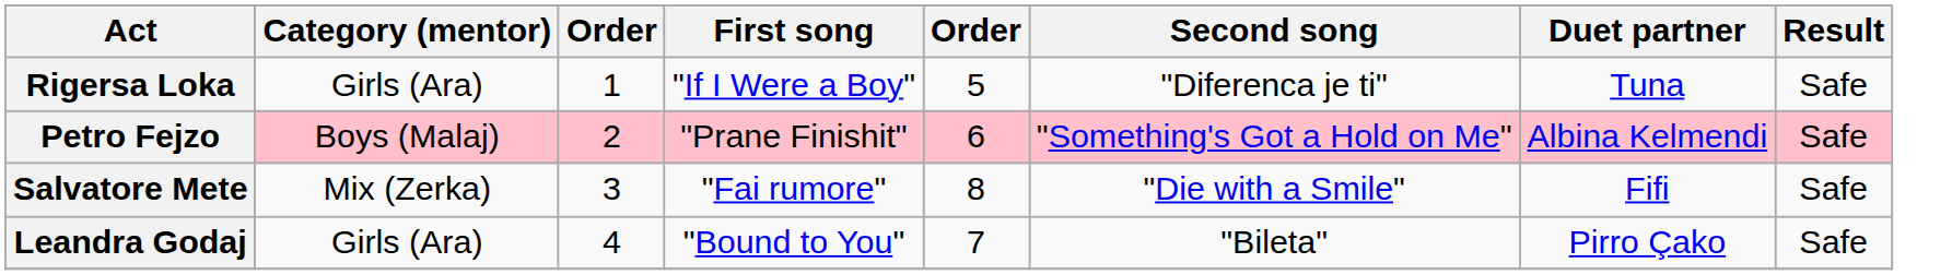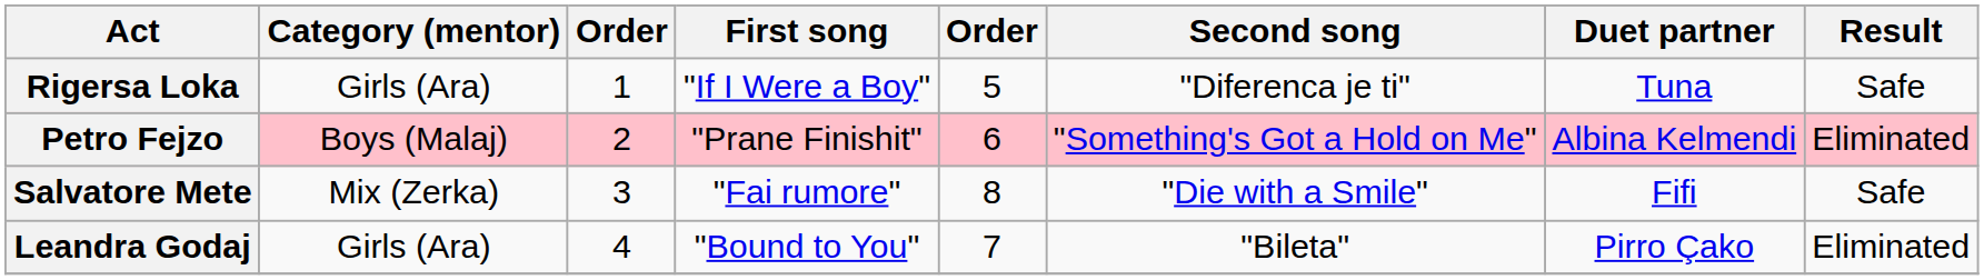Petro Fejzo | Result: Safe -> Eliminated
Leandra Godaj | Result: Safe -> Eliminated
